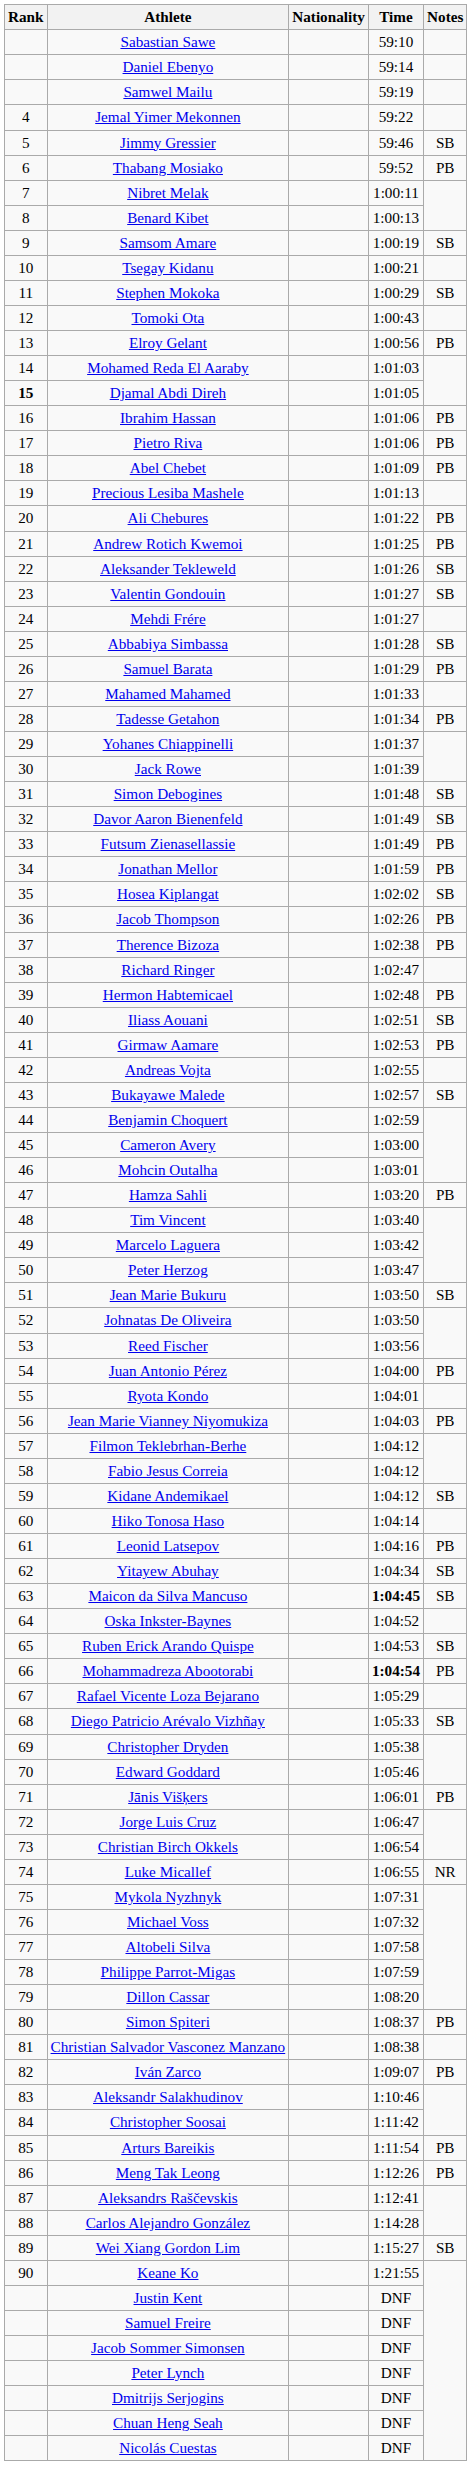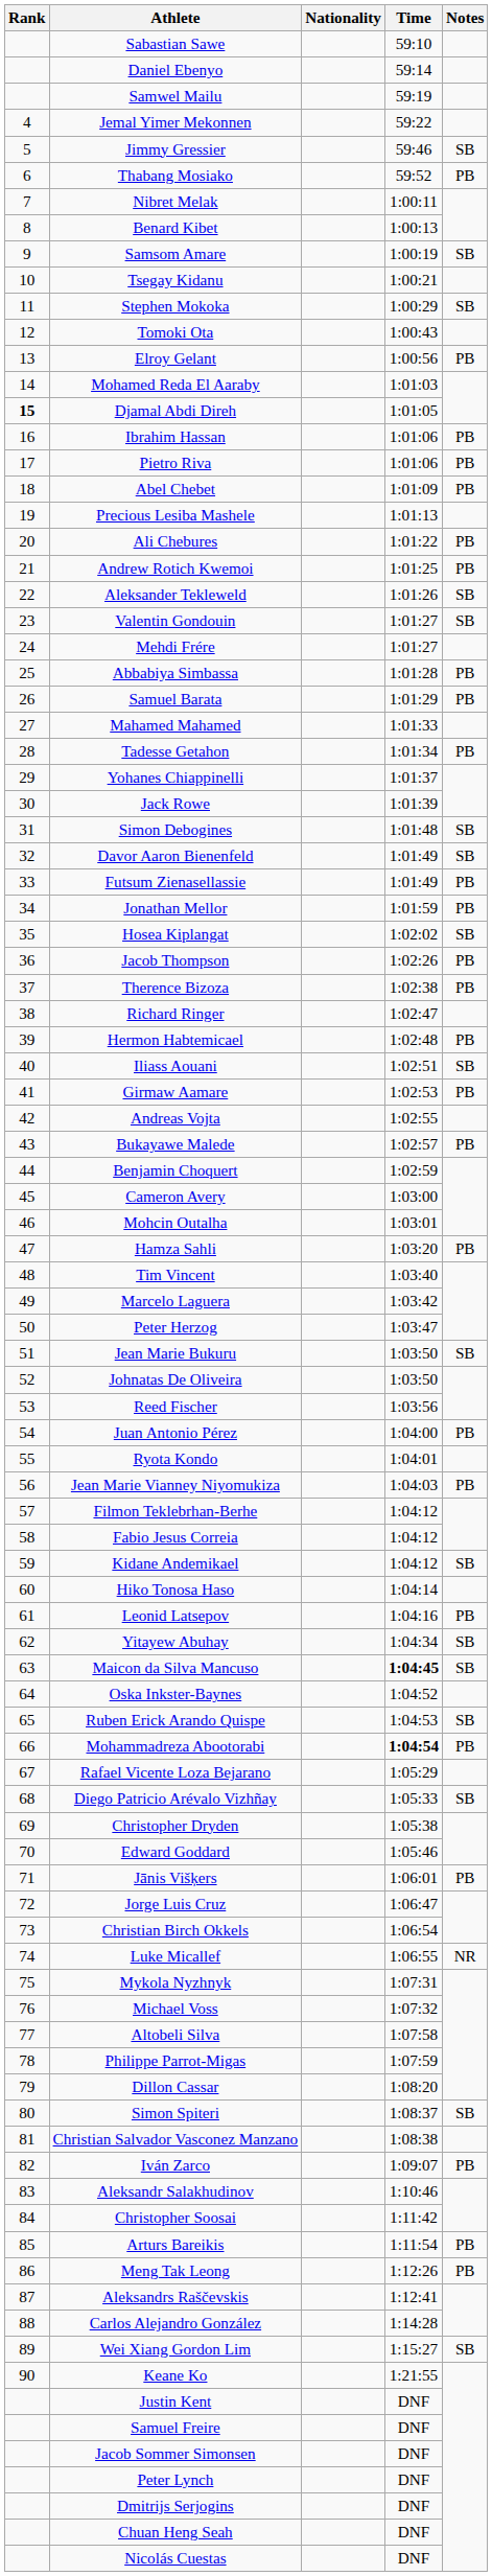Abbabiya Simbassa | Notes: SB -> PB
Bukayawe Malede | Notes: SB -> PB
Simon Spiteri | Notes: PB -> SB
